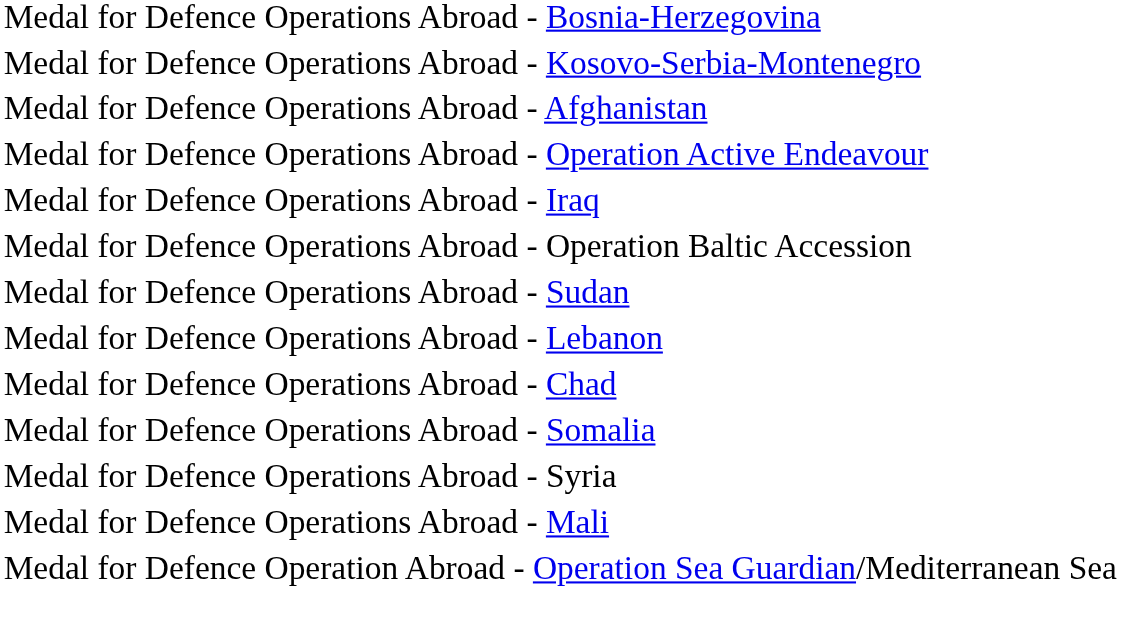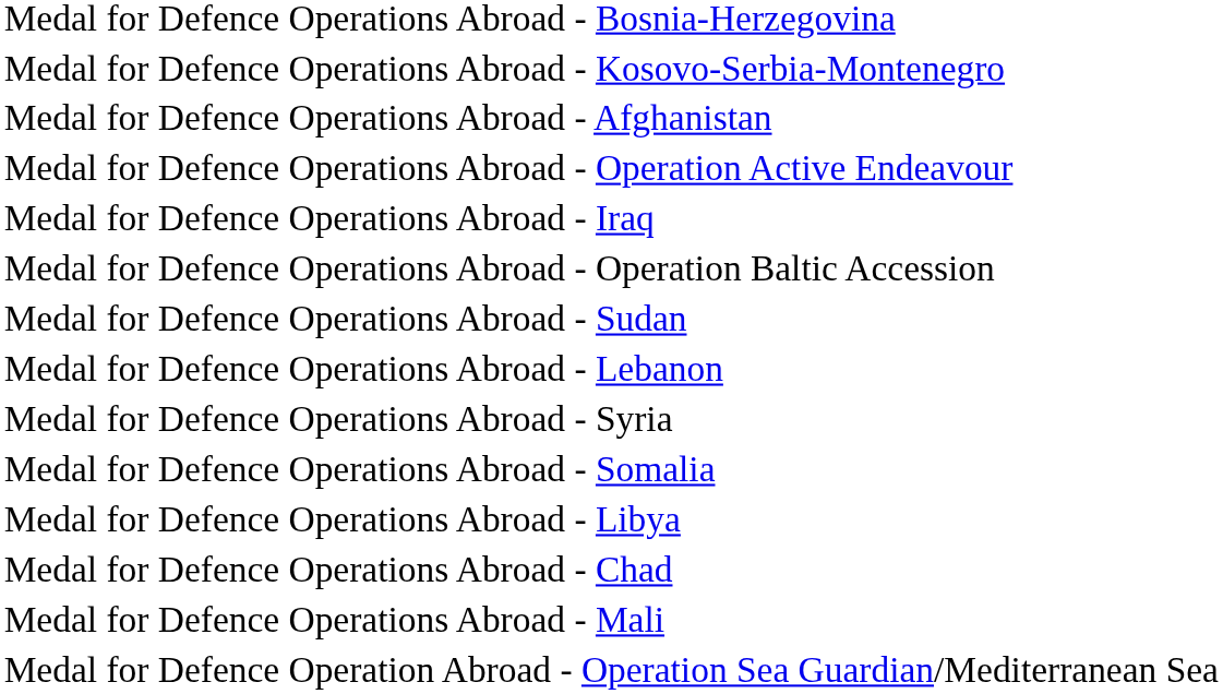rows swapped: Medal for Defence Operations Abroad - Chad <-> Medal for Defence Operations Abroad - Syria
+ row: Medal for Defence Operations Abroad - Libya
